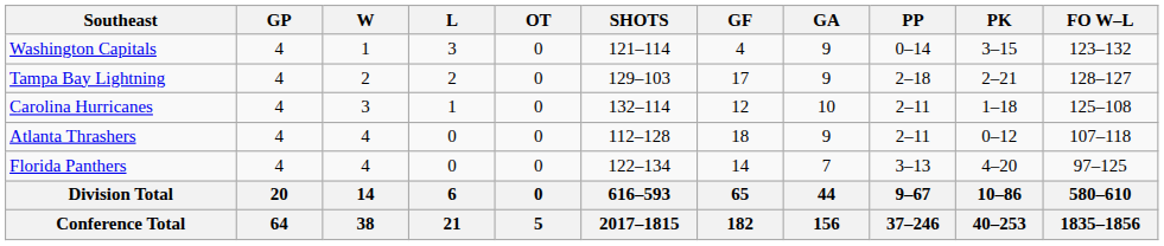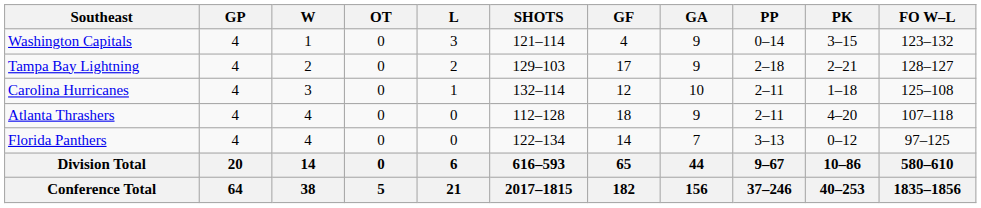columns swapped: L <-> OT
Atlanta Thrashers | PK: 0–12 -> 4–20
Florida Panthers | PK: 4–20 -> 0–12
